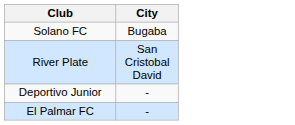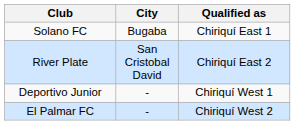+ column: Qualified as | Chiriquí East 1 | Chiriquí East 2 | Chiriquí West 1 | Chiriquí West 2
